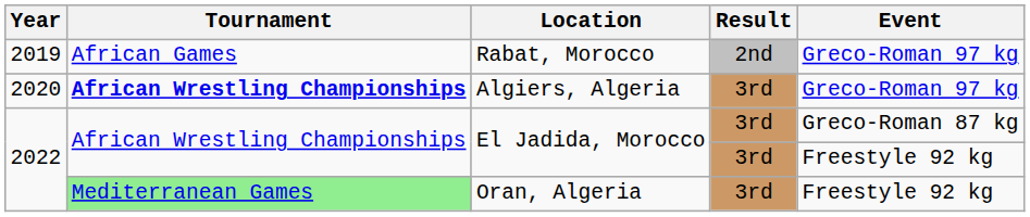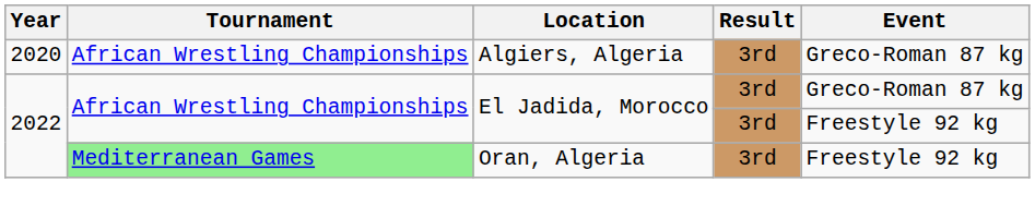- row: 2019 | African Games | Rabat, Morocco | 2nd | Greco-Roman 97 kg
Algiers, Algeria | Tournament: bold -> normal
Algiers, Algeria | Event: Greco-Roman 97 kg -> Greco-Roman 87 kg
